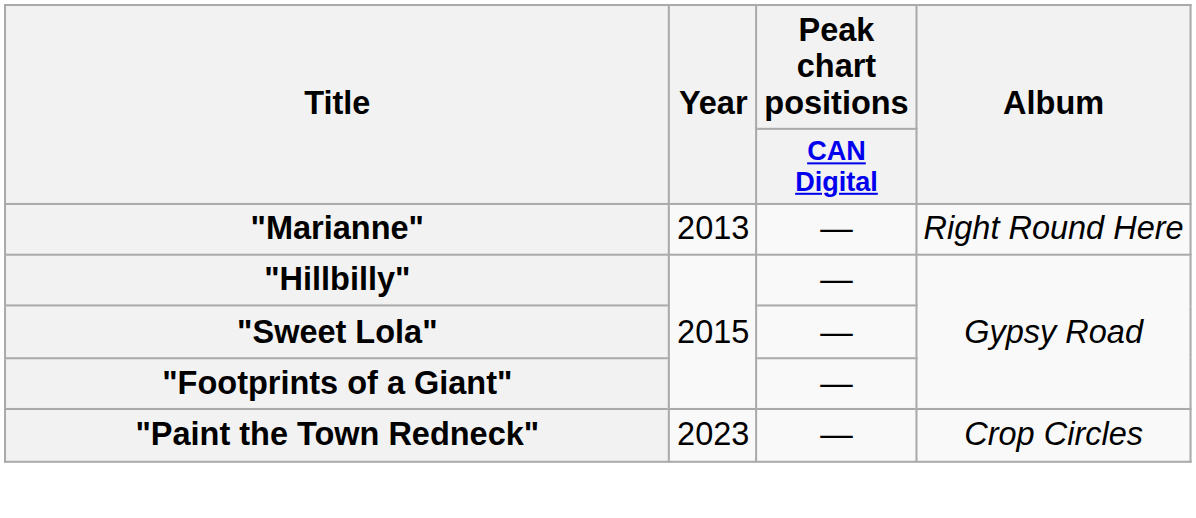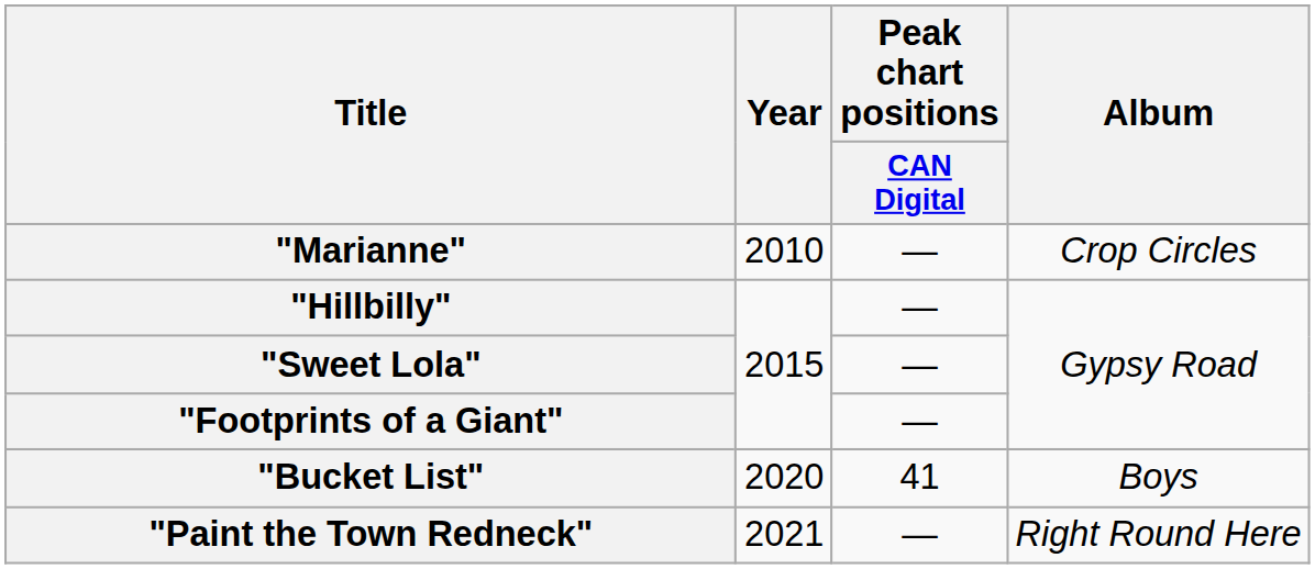"Marianne" | Year: 2013 -> 2010
"Marianne" | Album: Right Round Here -> Crop Circles
+ row: "Bucket List" | 2020 | 41 | Boys
"Paint the Town Redneck" | Year: 2023 -> 2021
"Paint the Town Redneck" | Album: Crop Circles -> Right Round Here
